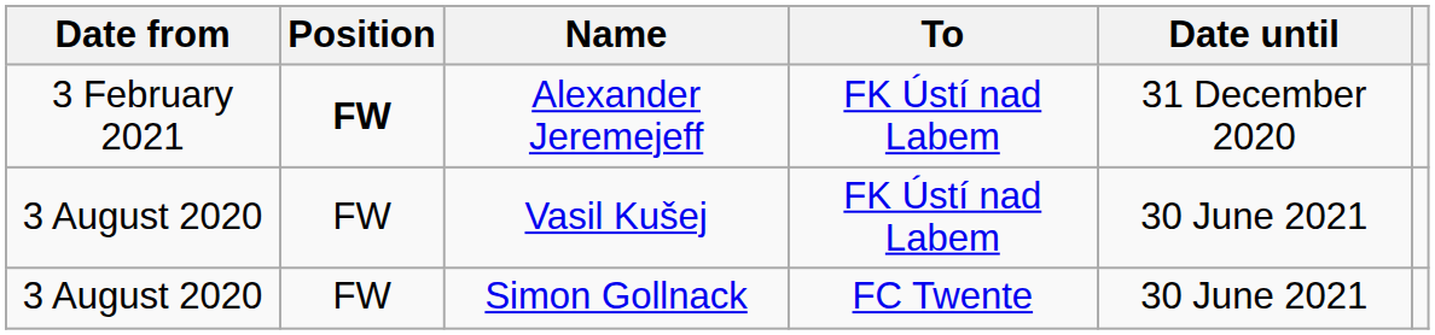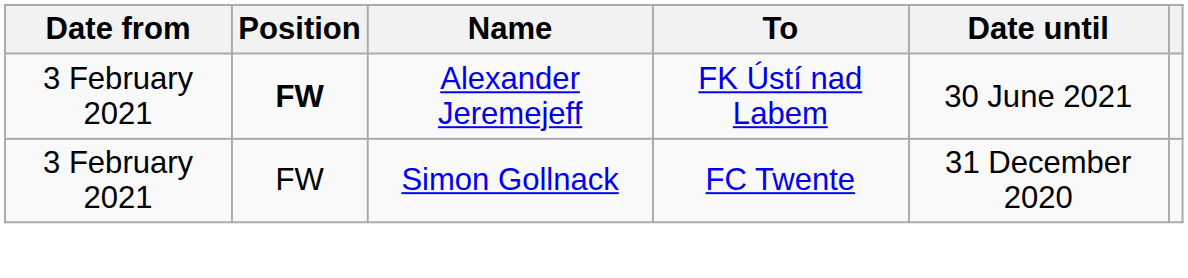Alexander Jeremejeff | Date until: 31 December 2020 -> 30 June 2021
- row: 3 August 2020 | FW | Vasil Kušej | FK Ústí nad Labem | 30 June 2021
Simon Gollnack | Date from: 3 August 2020 -> 3 February 2021
Simon Gollnack | Date until: 30 June 2021 -> 31 December 2020
